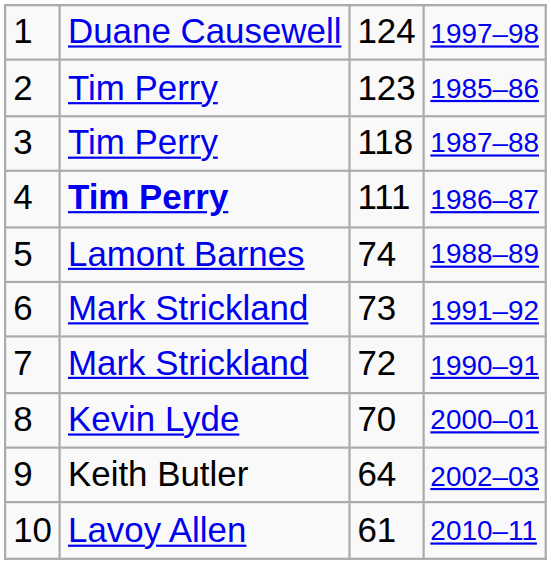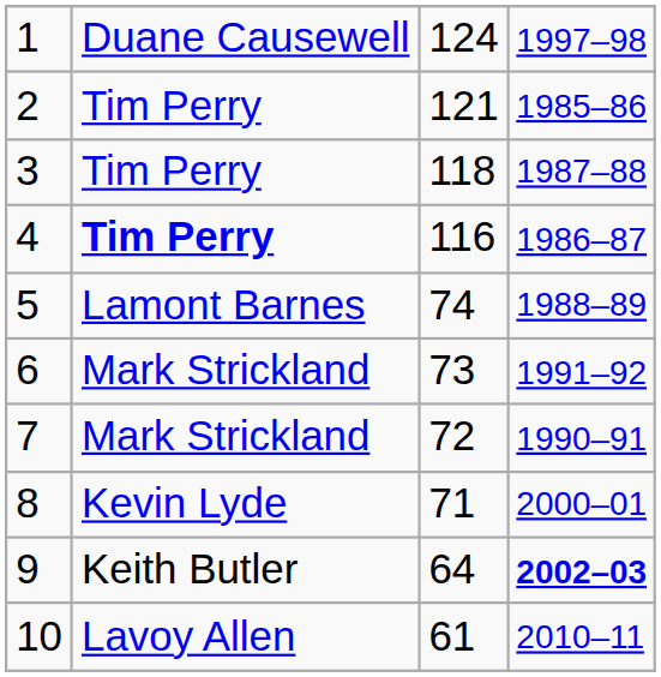2 | column 3: 123 -> 121
4 | column 3: 111 -> 116
8 | column 3: 70 -> 71
9 | column 4: normal -> bold
